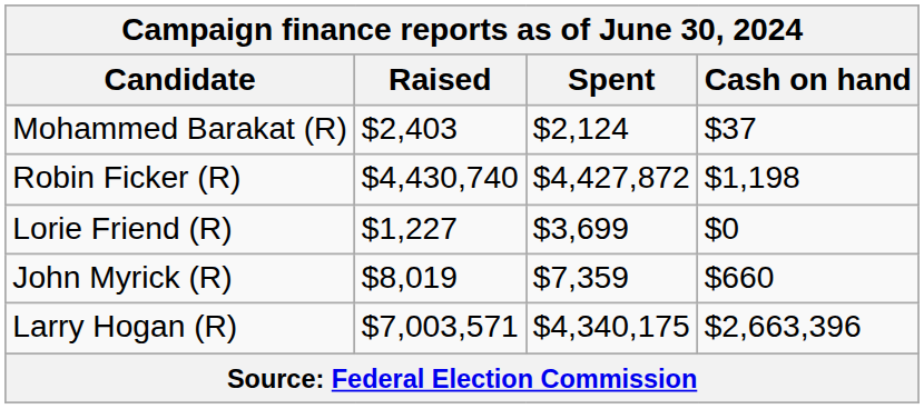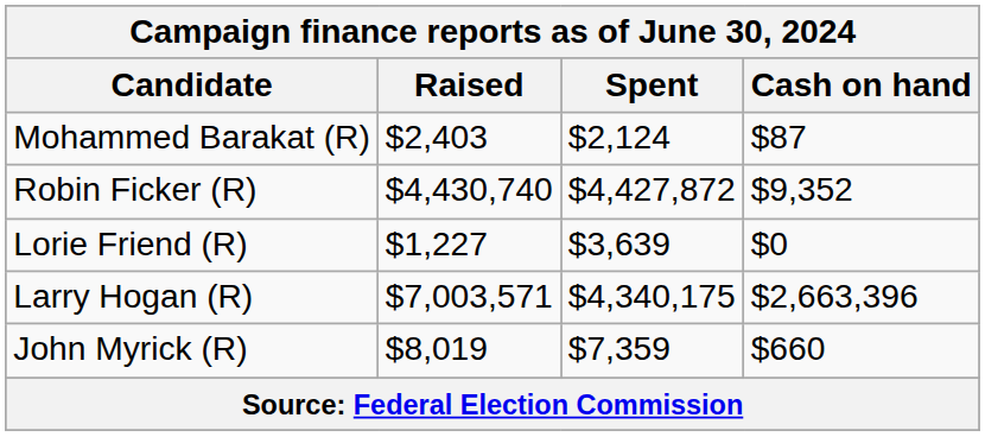Mohammed Barakat (R) | Cash on hand: $37 -> $87
Robin Ficker (R) | Cash on hand: $1,198 -> $9,352
Lorie Friend (R) | Spent: $3,699 -> $3,639
rows swapped: Larry Hogan (R) <-> John Myrick (R)
